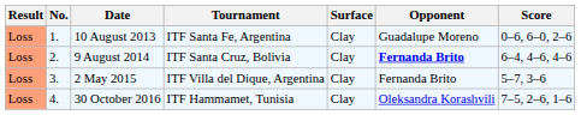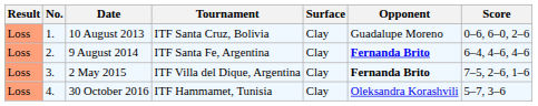10 August 2013 | Tournament: ITF Santa Fe, Argentina -> ITF Santa Cruz, Bolivia
9 August 2014 | Tournament: ITF Santa Cruz, Bolivia -> ITF Santa Fe, Argentina
2 May 2015 | Opponent: normal -> bold
2 May 2015 | Score: 5–7, 3–6 -> 7–5, 2–6, 1–6
30 October 2016 | Score: 7–5, 2–6, 1–6 -> 5–7, 3–6
